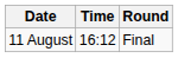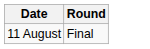- column: Time | 16:12
